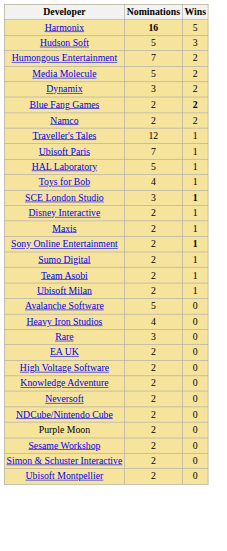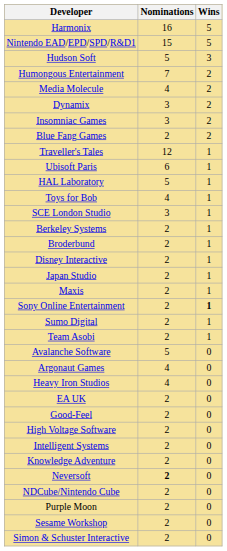Harmonix | Nominations: bold -> normal
+ row: Nintendo EAD/EPD/SPD/R&D1 | 15 | 5
Media Molecule | Nominations: 5 -> 4
+ row: Insomniac Games | 3 | 2
Blue Fang Games | Wins: bold -> normal
- row: Namco | 2 | 2
Ubisoft Paris | Nominations: 7 -> 6
SCE London Studio | Wins: bold -> normal
+ row: Berkeley Systems | 2 | 1
+ row: Broderbund | 2 | 1
+ row: Japan Studio | 2 | 1
- row: Ubisoft Milan | 2 | 1
+ row: Argonaut Games | 4 | 0
- row: Rare | 3 | 0
+ row: Good-Feel | 2 | 0
+ row: Intelligent Systems | 2 | 0
Neversoft | Nominations: normal -> bold
- row: Ubisoft Montpellier | 2 | 0
